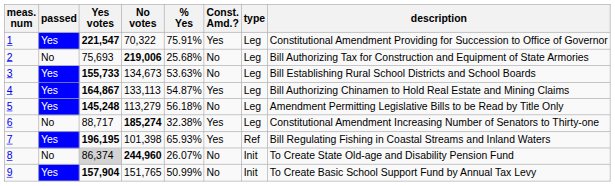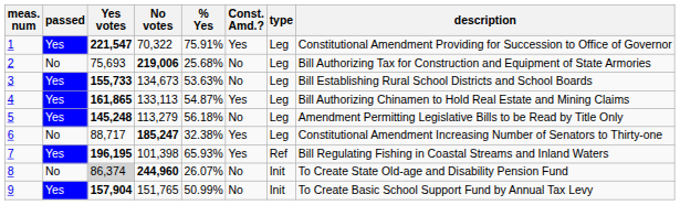4 | Yes votes: 164,867 -> 161,865
6 | No votes: 185,274 -> 185,247
